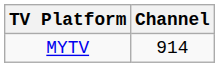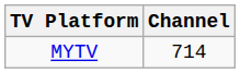MYTV | Channel: 914 -> 714
